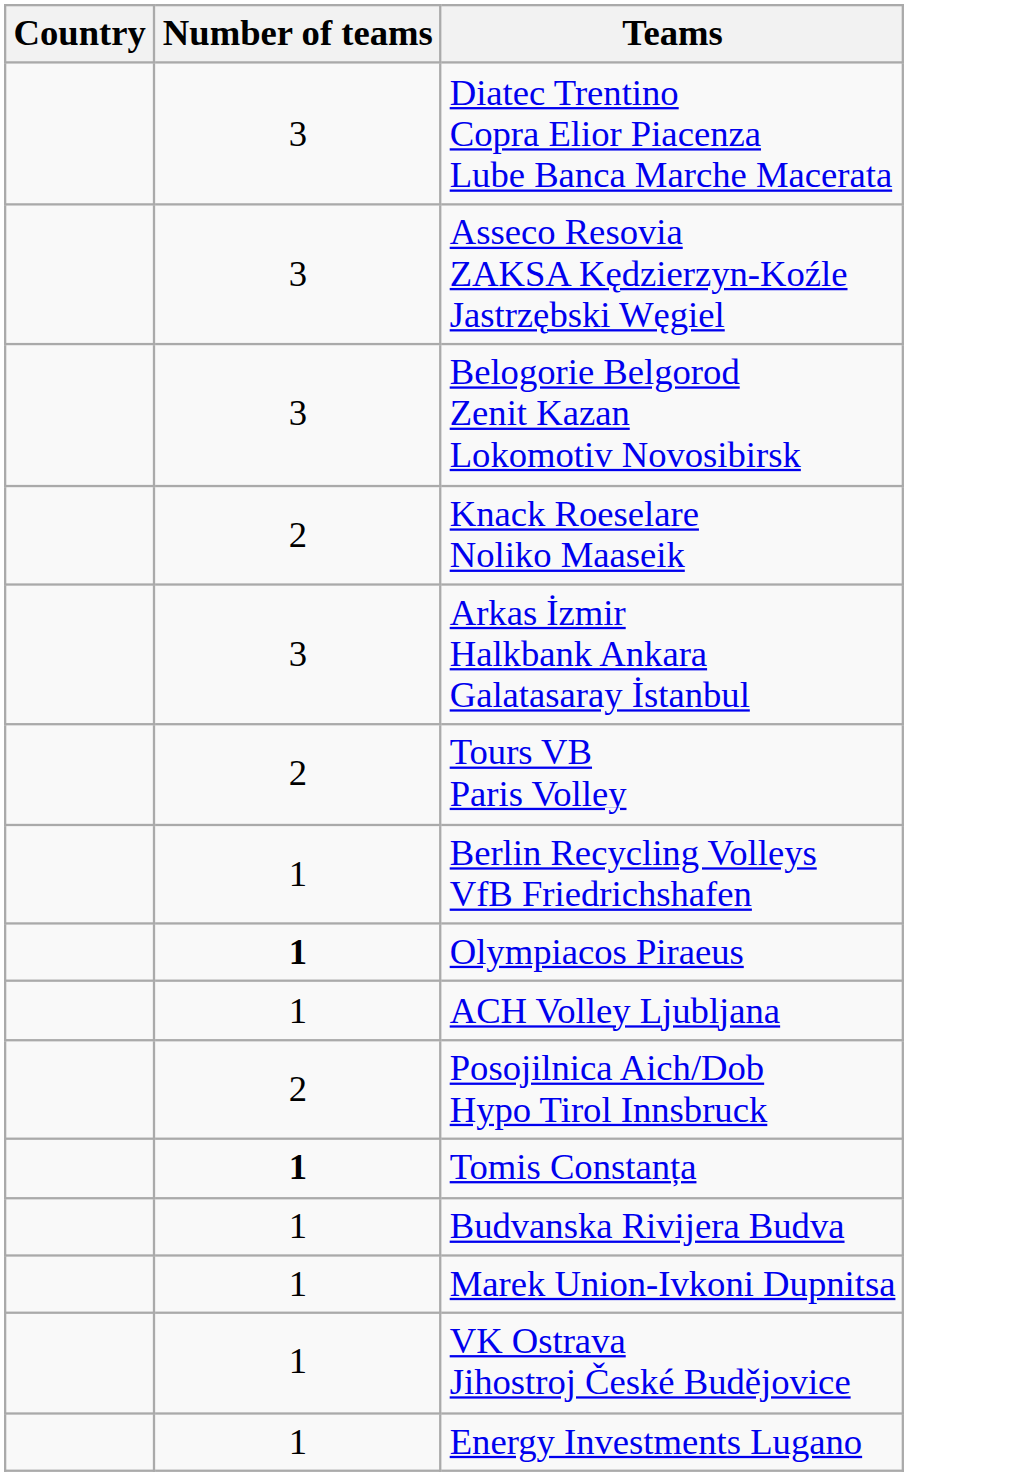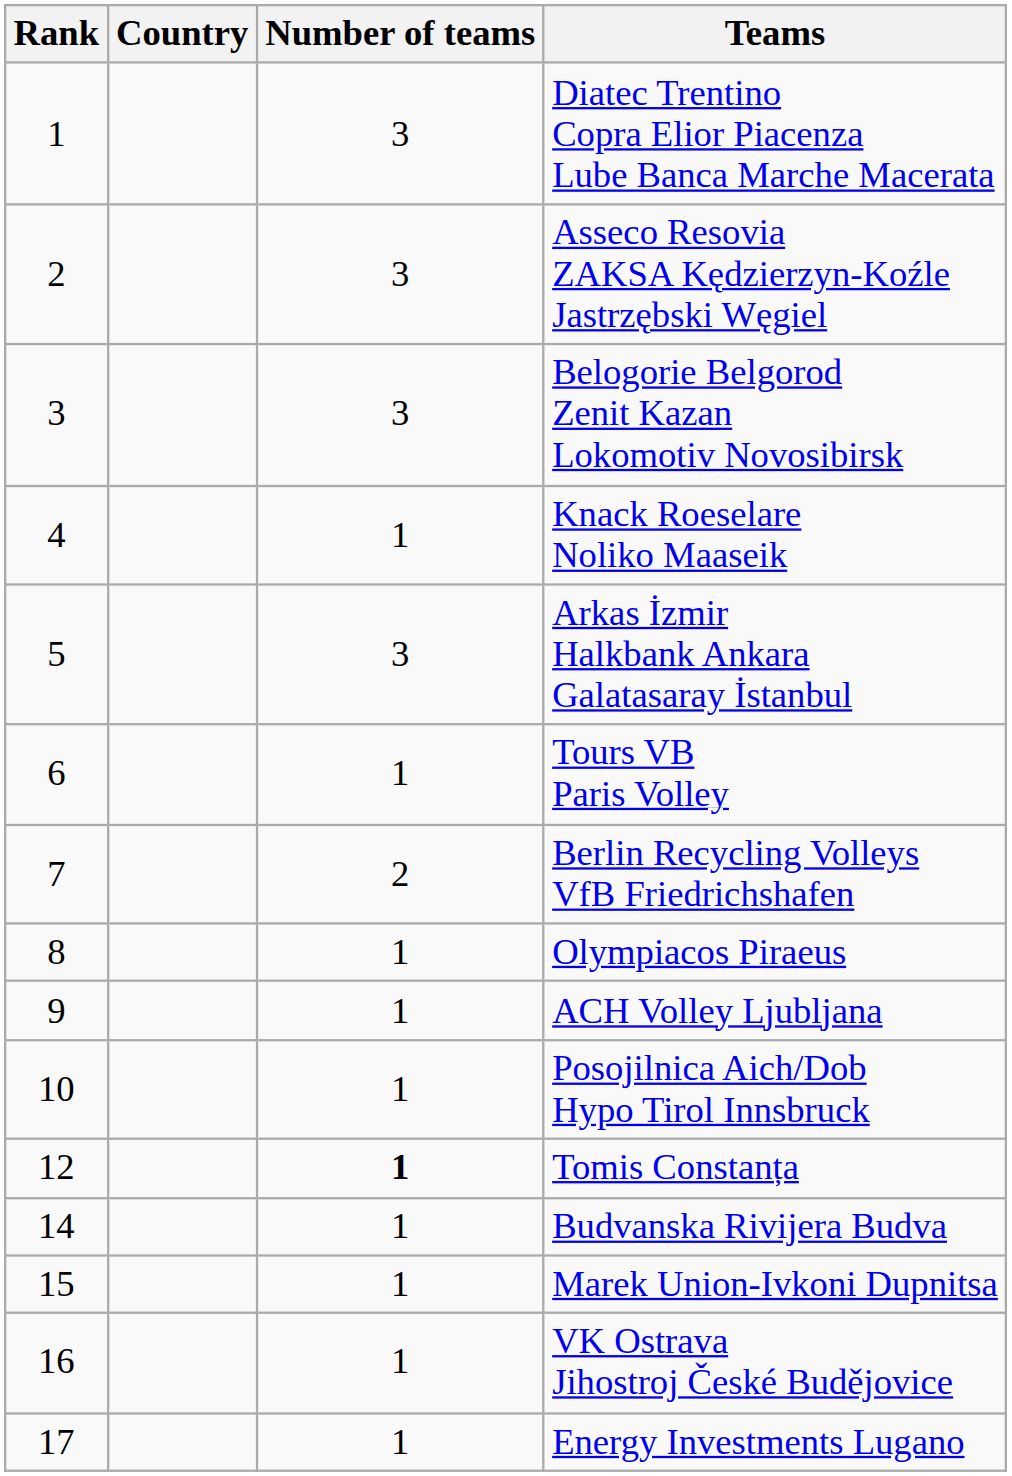+ column: Rank | 1 | 2 | 3 | 4 | 5 | 6 | 7 | 8 | 9 | 10 | 12 | 14 | 15 | 16 | 17
Knack Roeselare Noliko Maaseik | Number of teams: 2 -> 1
Tours VB Paris Volley | Number of teams: 2 -> 1
Berlin Recycling Volleys VfB Friedrichshafen | Number of teams: 1 -> 2
Olympiacos Piraeus | Number of teams: bold -> normal
Posojilnica Aich/Dob Hypo Tirol Innsbruck | Number of teams: 2 -> 1
